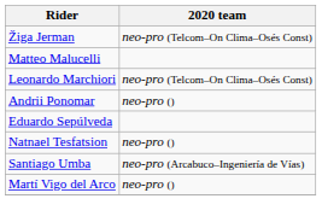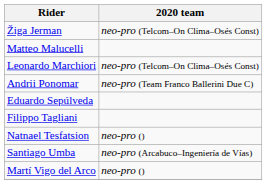Andrii Ponomar | 2020 team: neo-pro () -> neo-pro (Team Franco Ballerini Due C)
+ row: Filippo Tagliani
